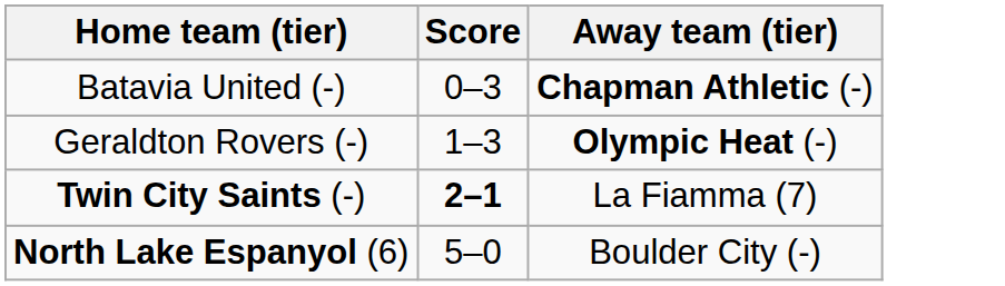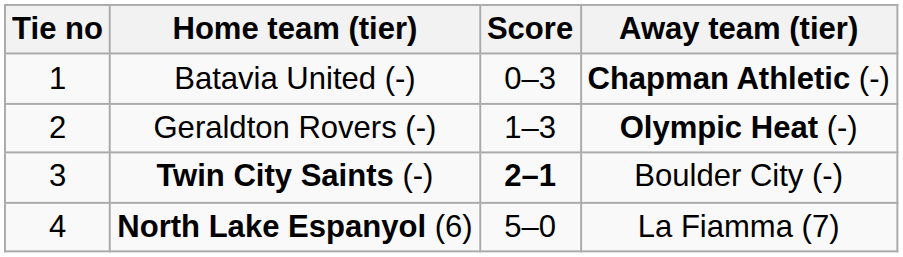+ column: Tie no | 1 | 2 | 3 | 4
Twin City Saints (-) | Away team (tier): La Fiamma (7) -> Boulder City (-)
North Lake Espanyol (6) | Away team (tier): Boulder City (-) -> La Fiamma (7)
